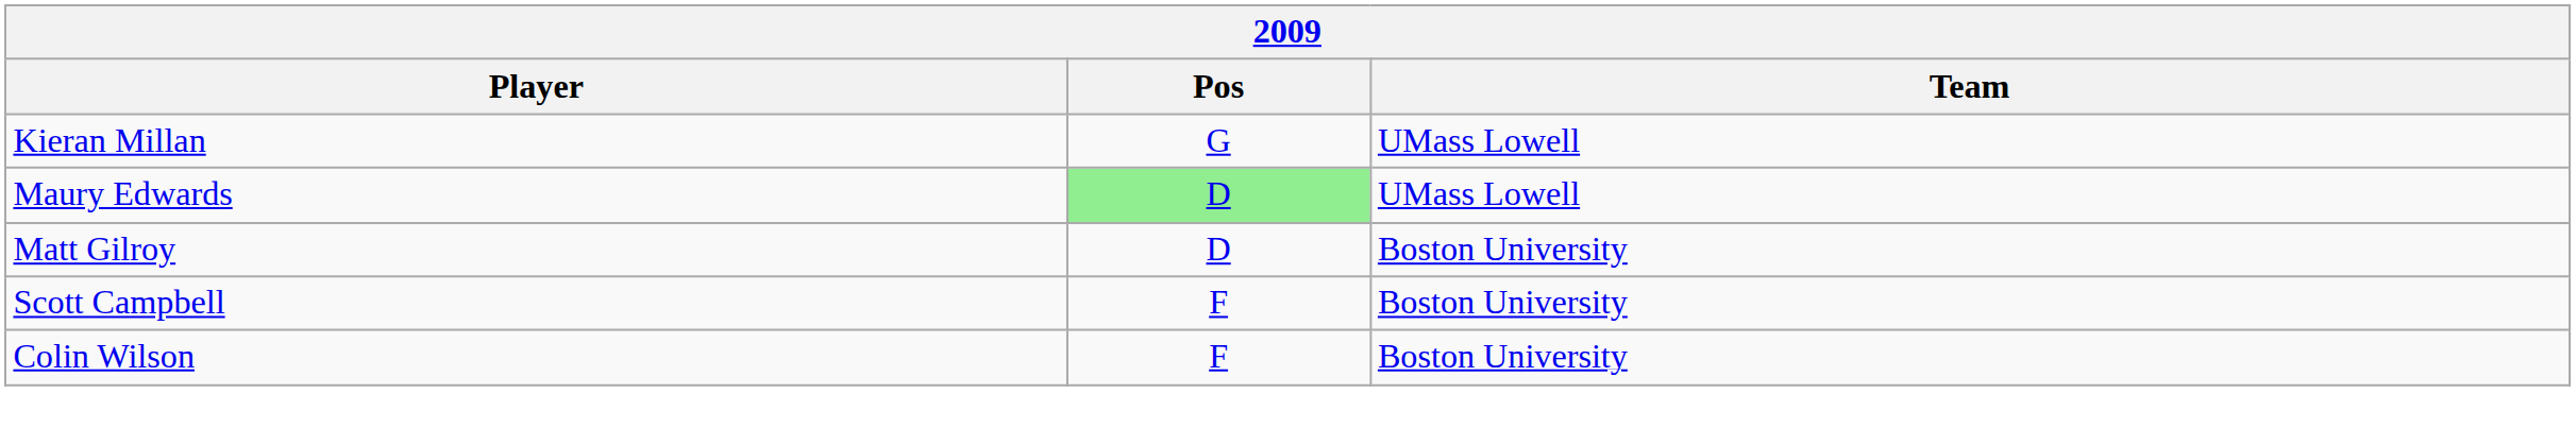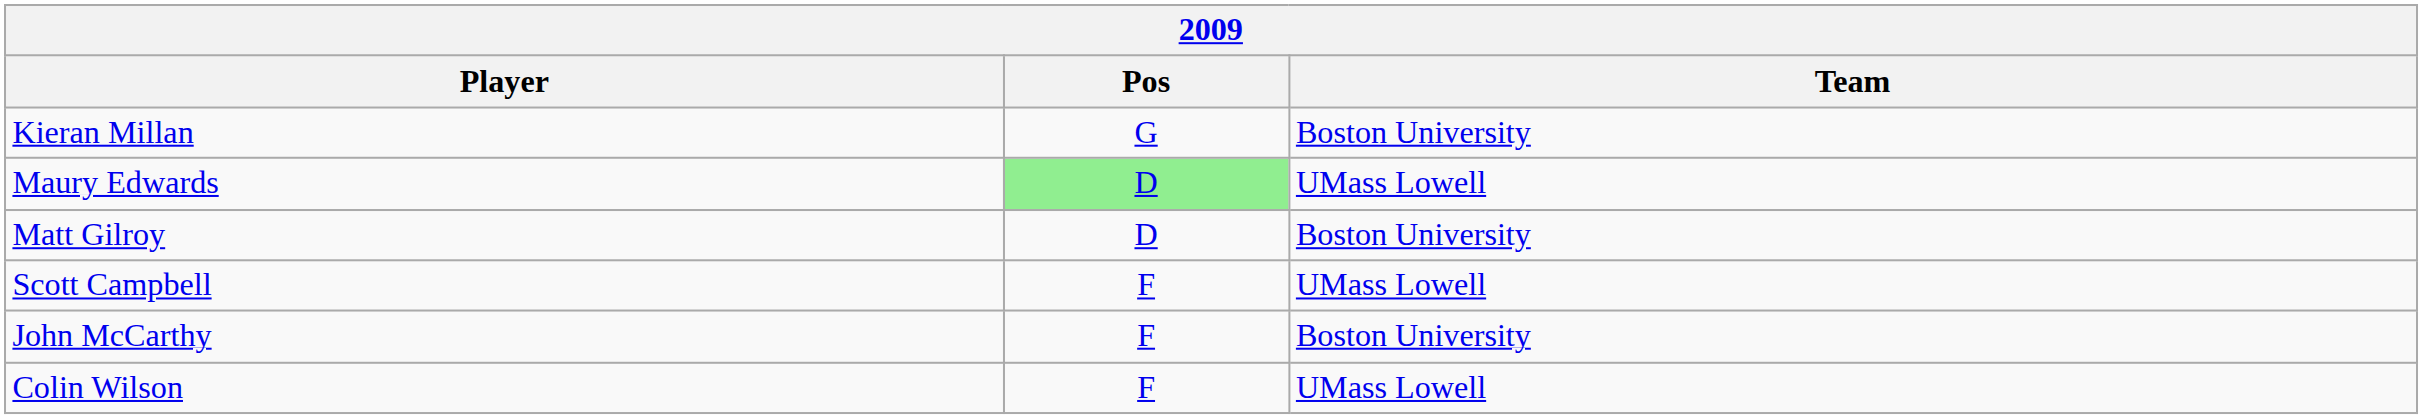Kieran Millan | Team: UMass Lowell -> Boston University
Scott Campbell | Team: Boston University -> UMass Lowell
+ row: John McCarthy | F | Boston University
Colin Wilson | Team: Boston University -> UMass Lowell
